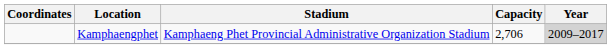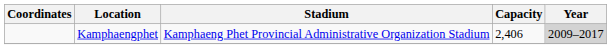Kamphaengphet | Capacity: 2,706 -> 2,406
